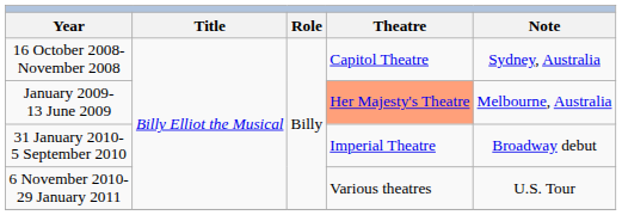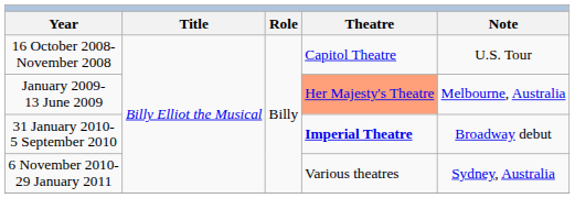16 October 2008- November 2008 | Note: Sydney, Australia -> U.S. Tour
31 January 2010- 5 September 2010 | Theatre: normal -> bold
6 November 2010- 29 January 2011 | Note: U.S. Tour -> Sydney, Australia
